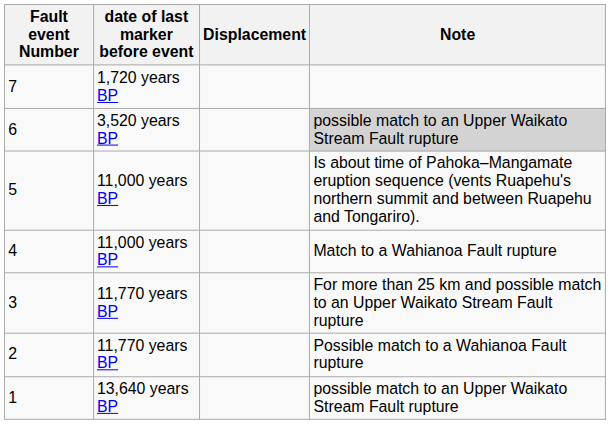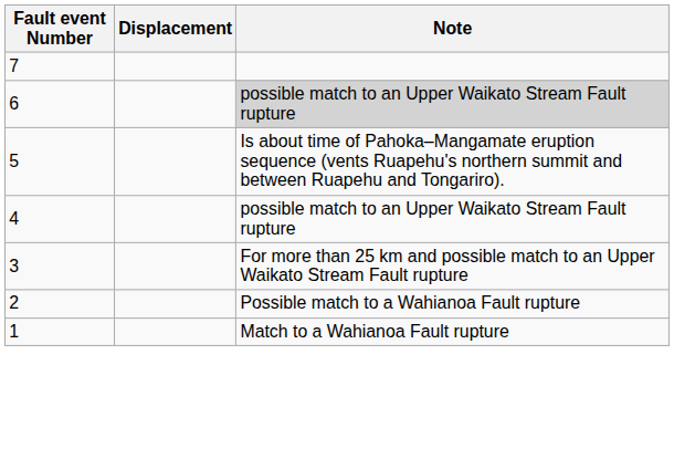- column: date of last marker before event | 1,720 years BP | 3,520 years BP | 11,000 years BP | 11,000 years BP | 11,770 years BP | 11,770 years BP | 13,640 years BP
4 | Note: Match to a Wahianoa Fault rupture -> possible match to an Upper Waikato Stream Fault rupture
1 | Note: possible match to an Upper Waikato Stream Fault rupture -> Match to a Wahianoa Fault rupture
